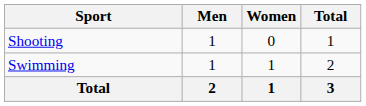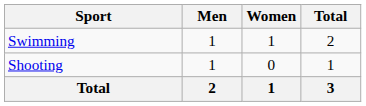rows swapped: Shooting <-> Swimming
